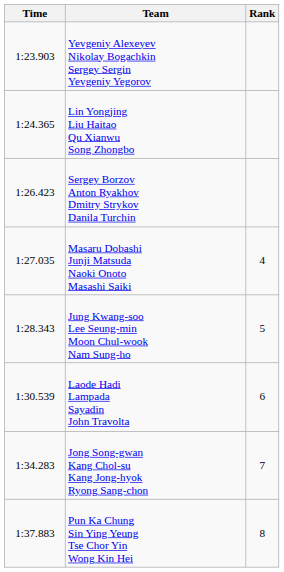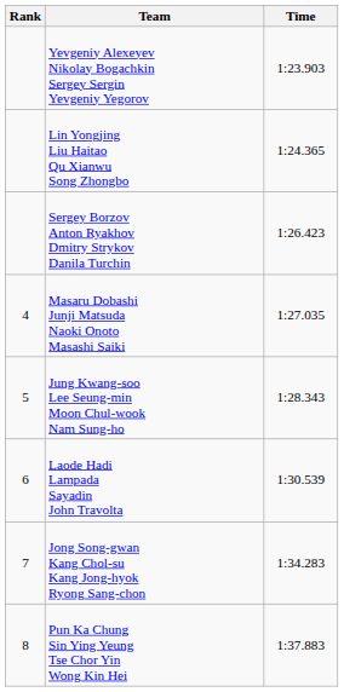columns swapped: Rank <-> Time
